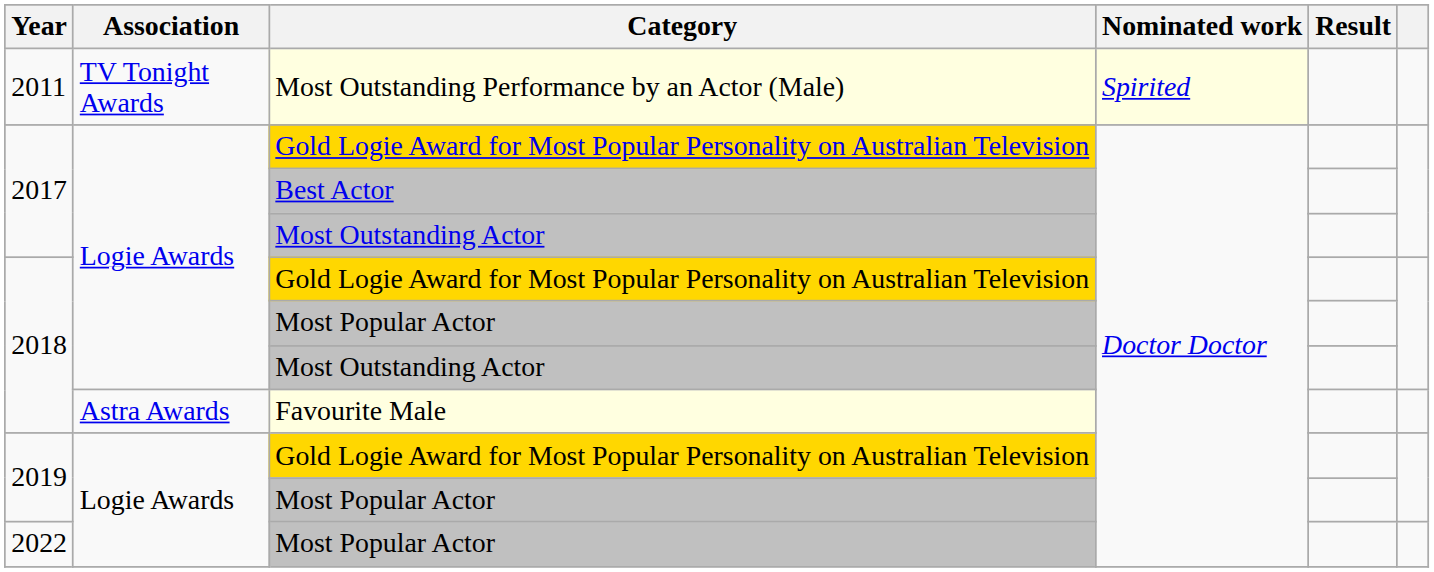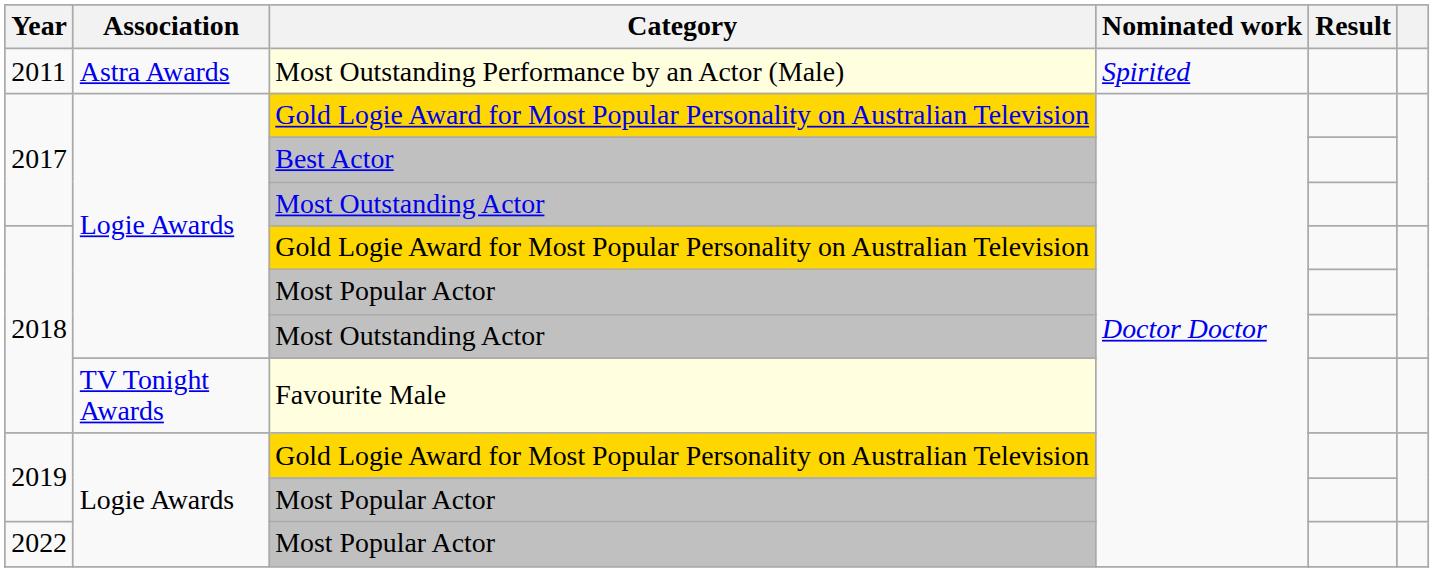Most Outstanding Performance by an Actor (Male) | Association: TV Tonight Awards -> Astra Awards
Most Outstanding Performance by an Actor (Male) | Nominated work: lightyellow background -> no background
Favourite Male | Association: Astra Awards -> TV Tonight Awards
